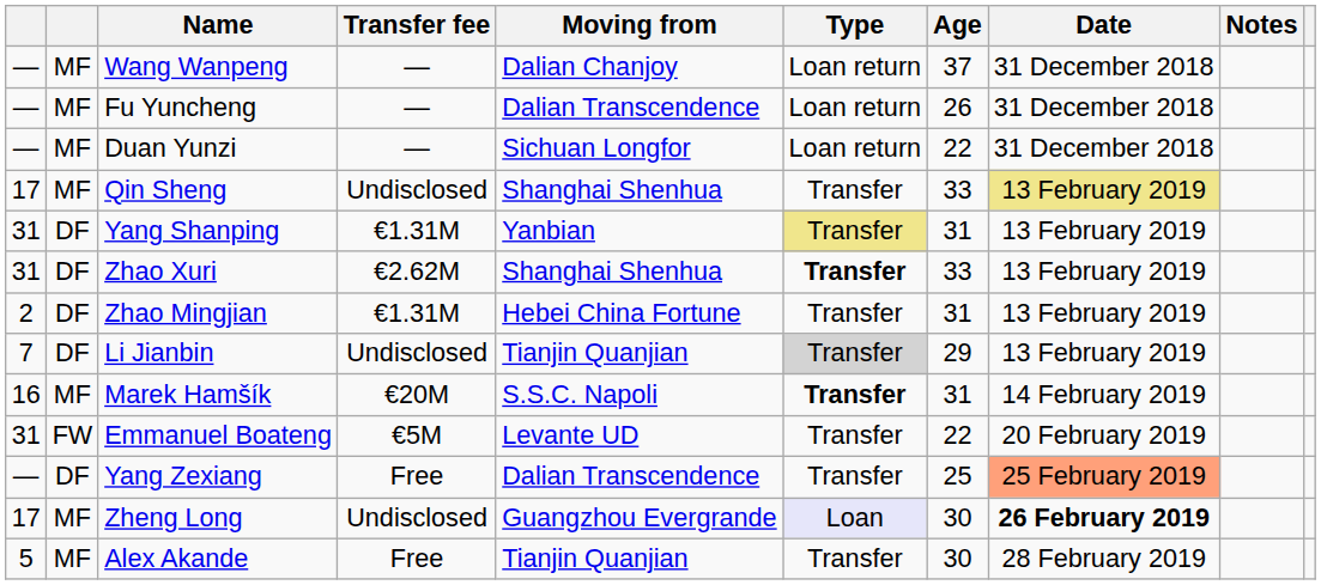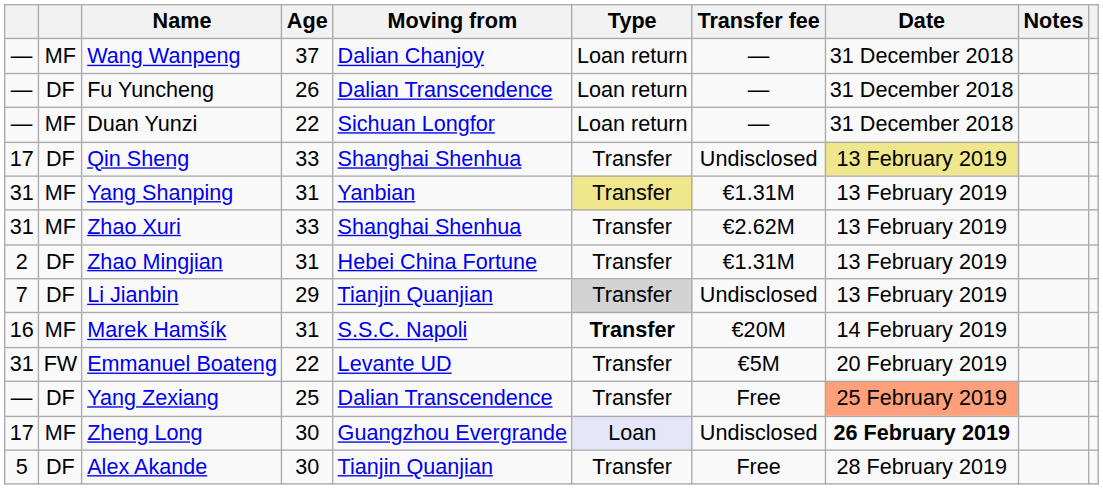columns swapped: Age <-> Transfer fee
Fu Yuncheng | column 2: MF -> DF
Qin Sheng | column 2: MF -> DF
Yang Shanping | column 2: DF -> MF
Zhao Xuri | column 2: DF -> MF
Zhao Xuri | Type: bold -> normal
Alex Akande | column 2: MF -> DF
